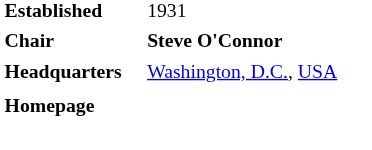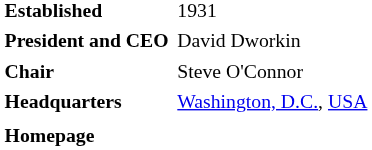+ row: President and CEO | David Dworkin
Chair | column 2: bold -> normal
